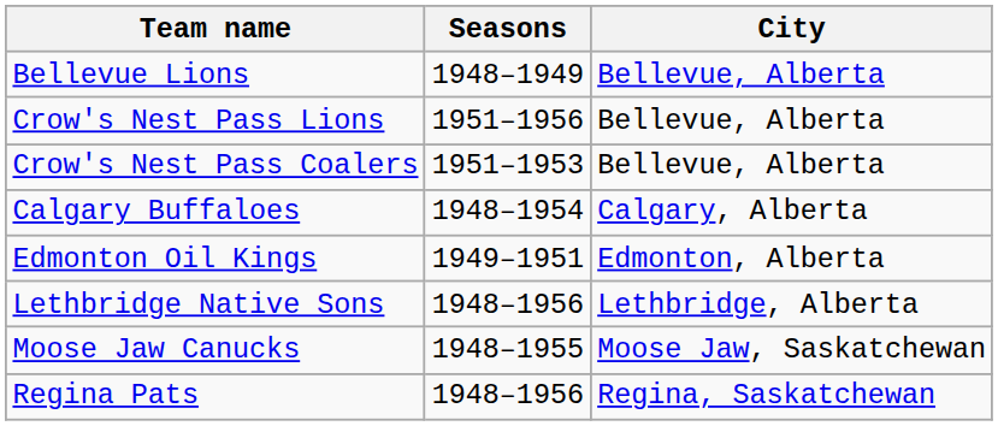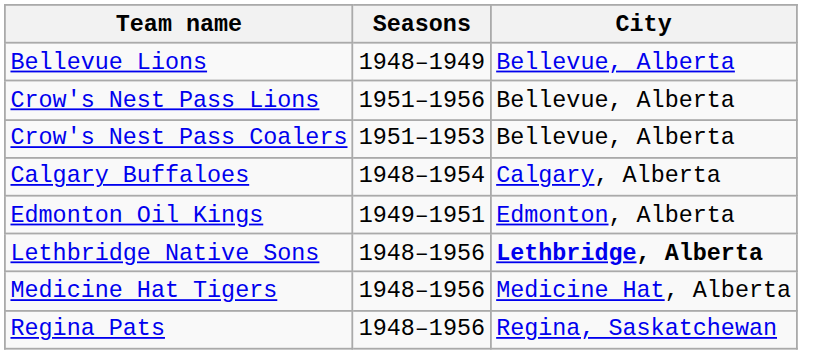Lethbridge Native Sons | City: normal -> bold
+ row: Medicine Hat Tigers | 1948–1956 | Medicine Hat, Alberta
- row: Moose Jaw Canucks | 1948–1955 | Moose Jaw, Saskatchewan
